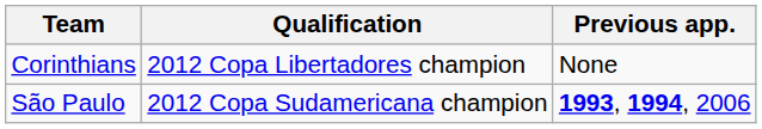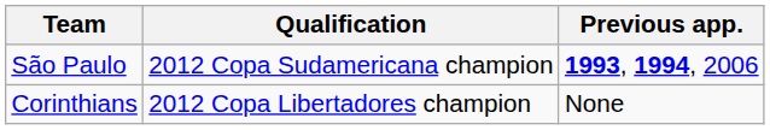rows swapped: Corinthians <-> São Paulo
